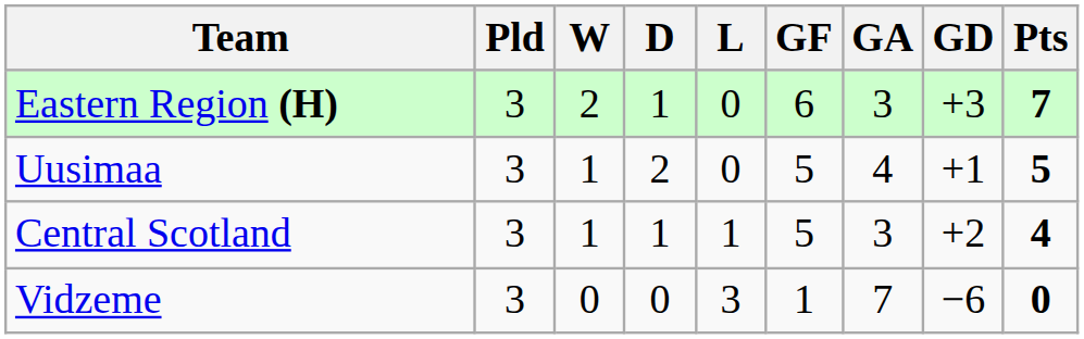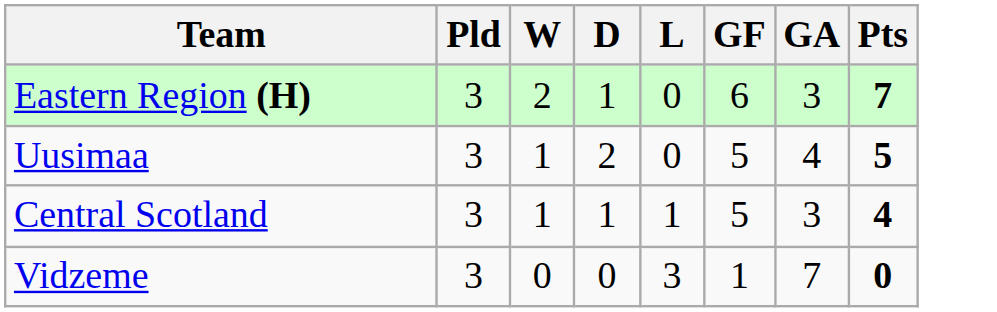- column: GD | +3 | +1 | +2 | −6
